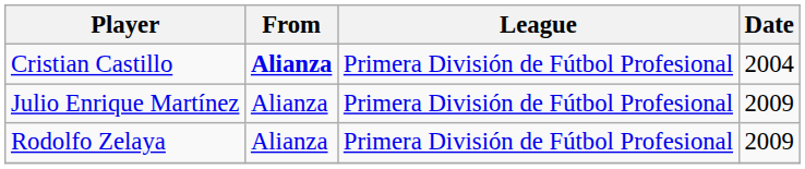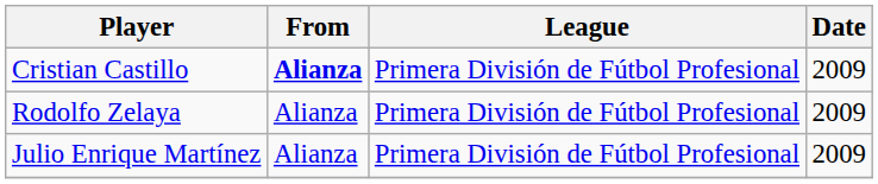Cristian Castillo | Date: 2004 -> 2009
rows swapped: Julio Enrique Martínez <-> Rodolfo Zelaya
